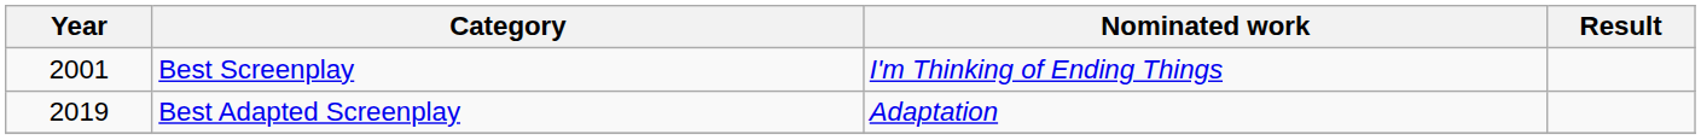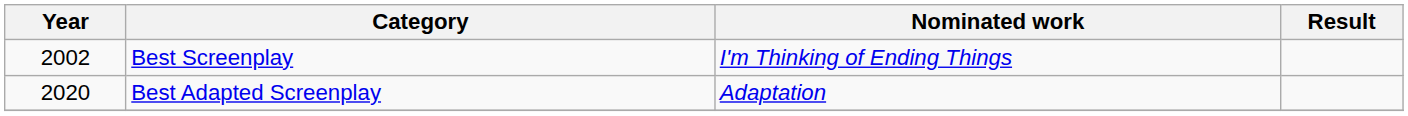Best Screenplay | Year: 2001 -> 2002
Best Adapted Screenplay | Year: 2019 -> 2020
